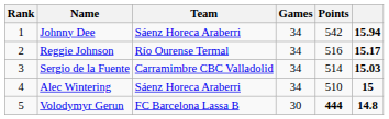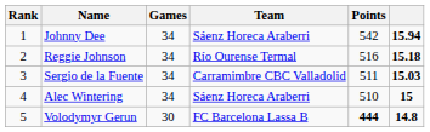columns swapped: Team <-> Games
Reggie Johnson | column 6: 15.17 -> 15.18
Sergio de la Fuente | Points: 514 -> 511
